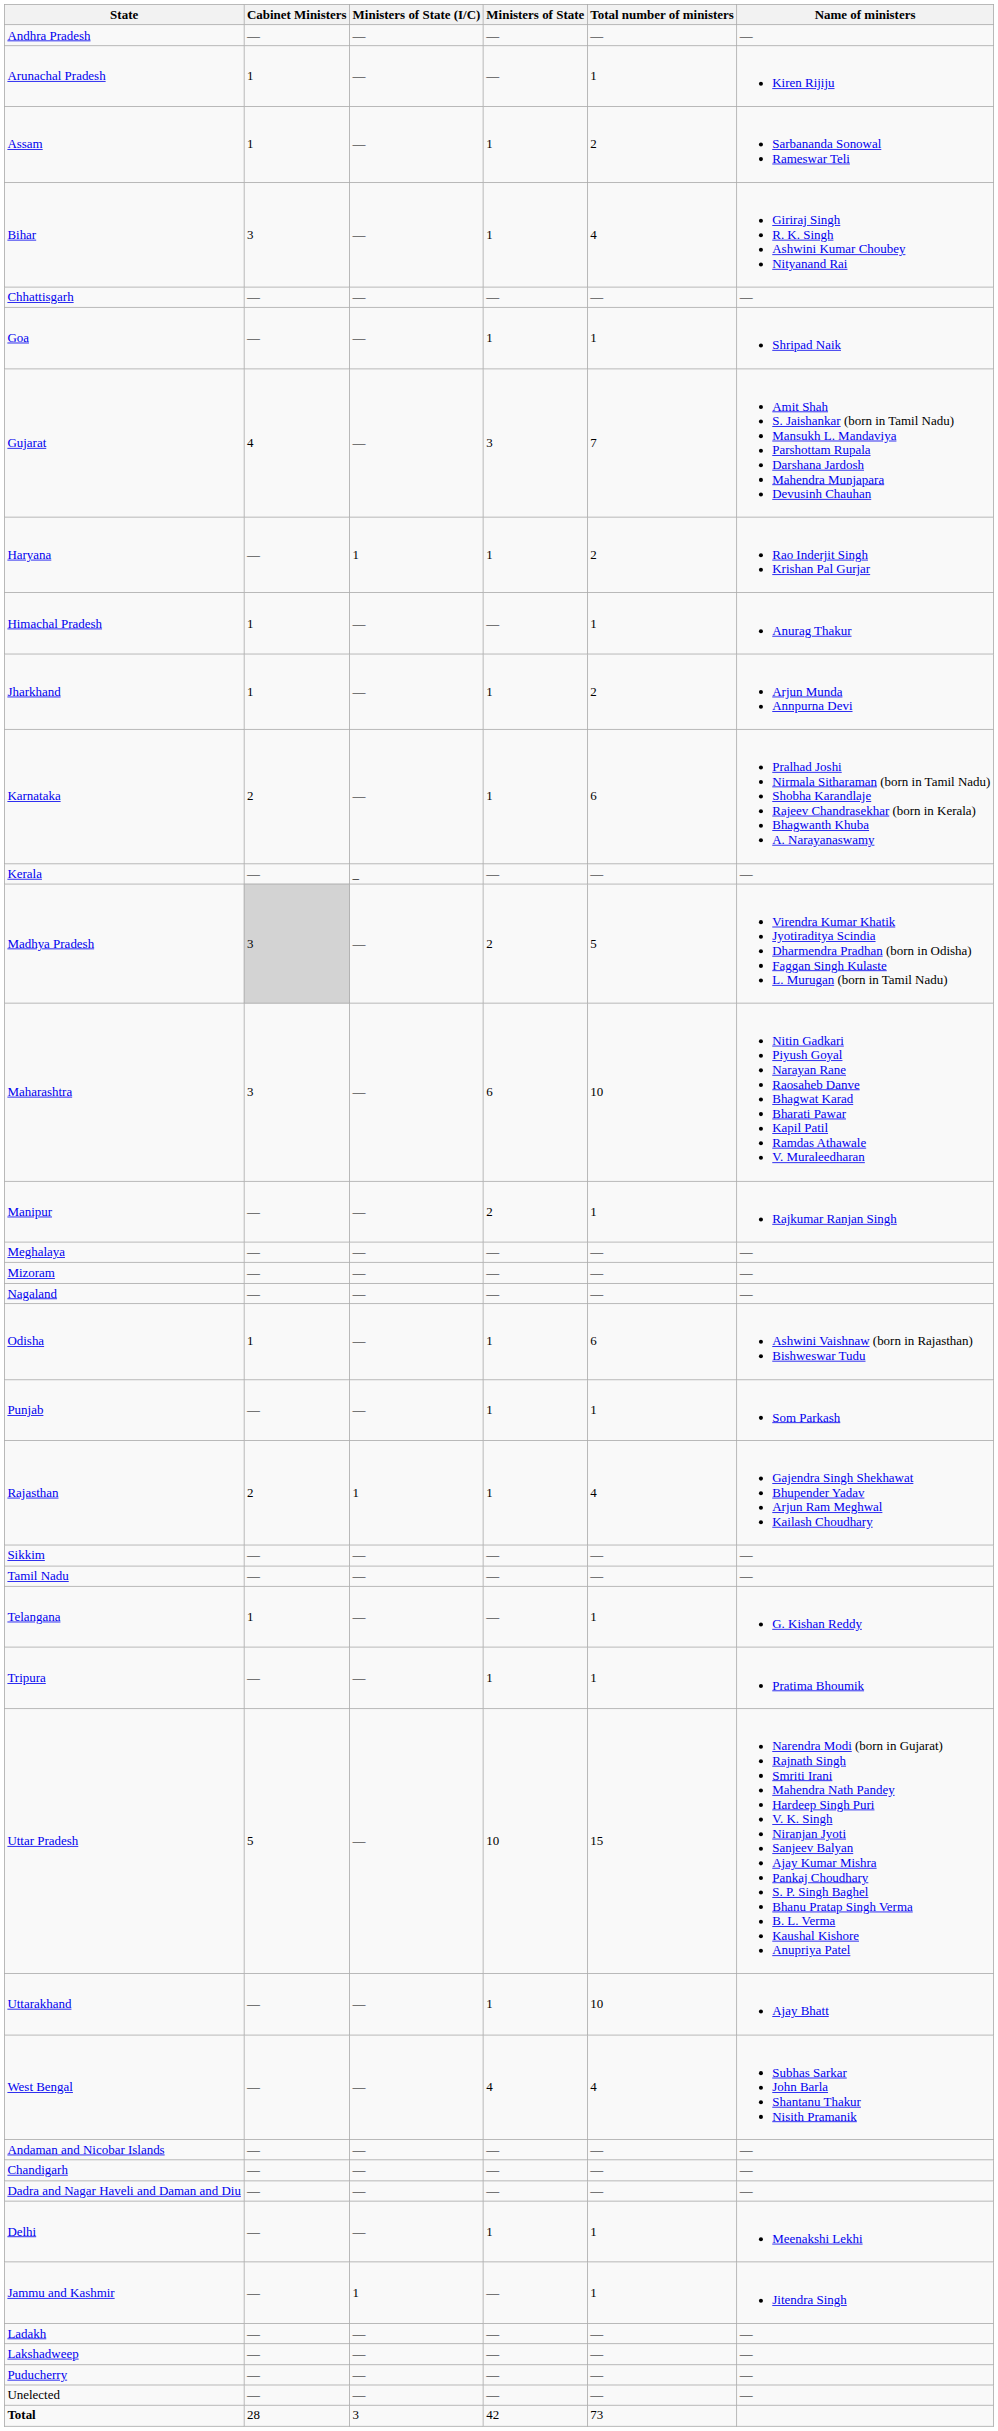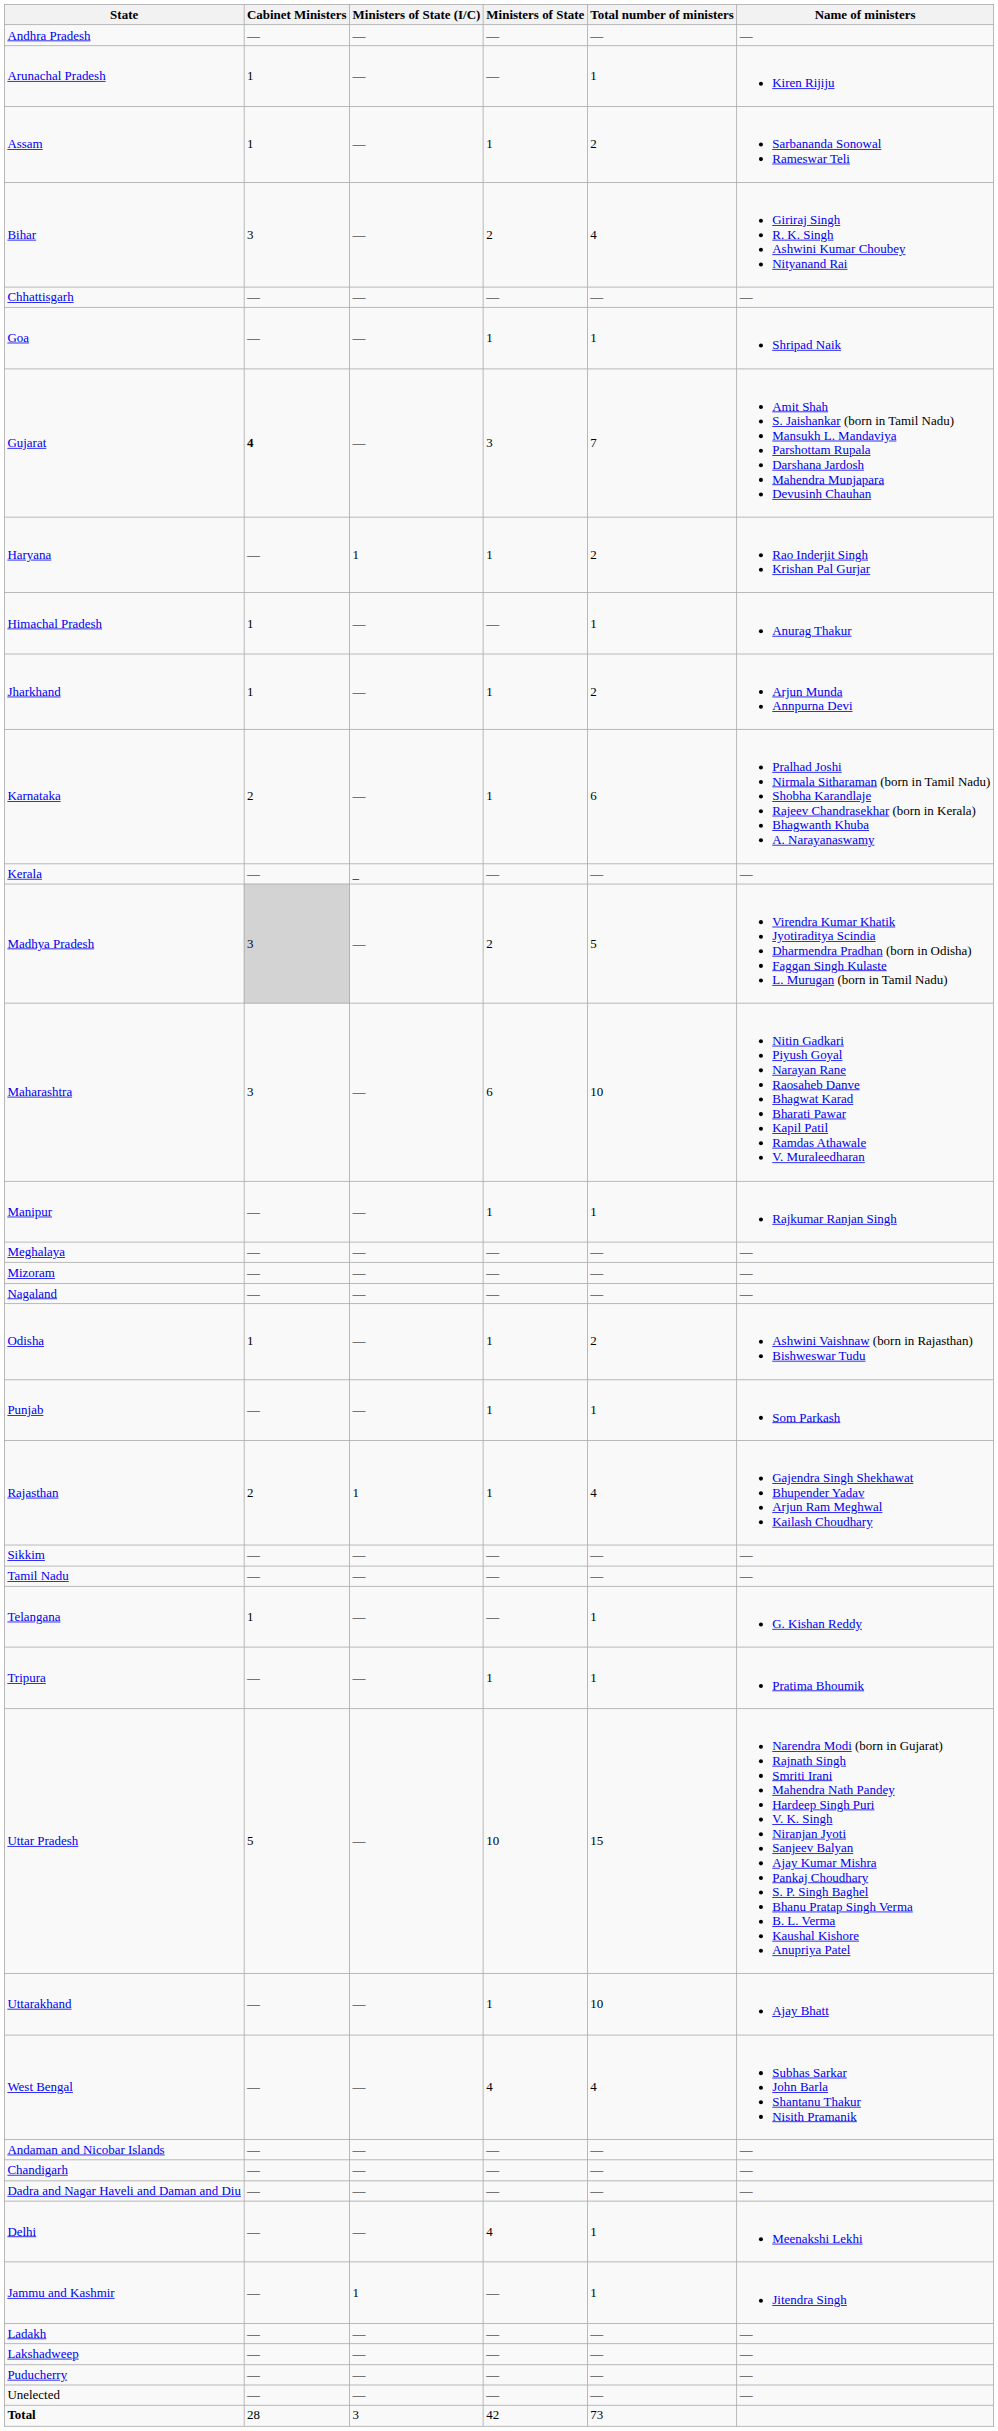Bihar | Ministers of State: 1 -> 2
Gujarat | Cabinet Ministers: normal -> bold
Manipur | Ministers of State: 2 -> 1
Odisha | Total number of ministers: 6 -> 2
Delhi | Ministers of State: 1 -> 4
